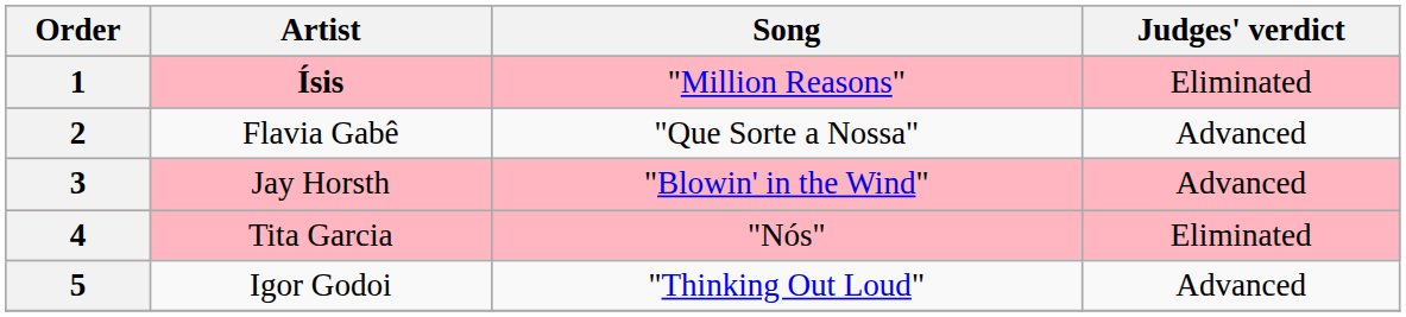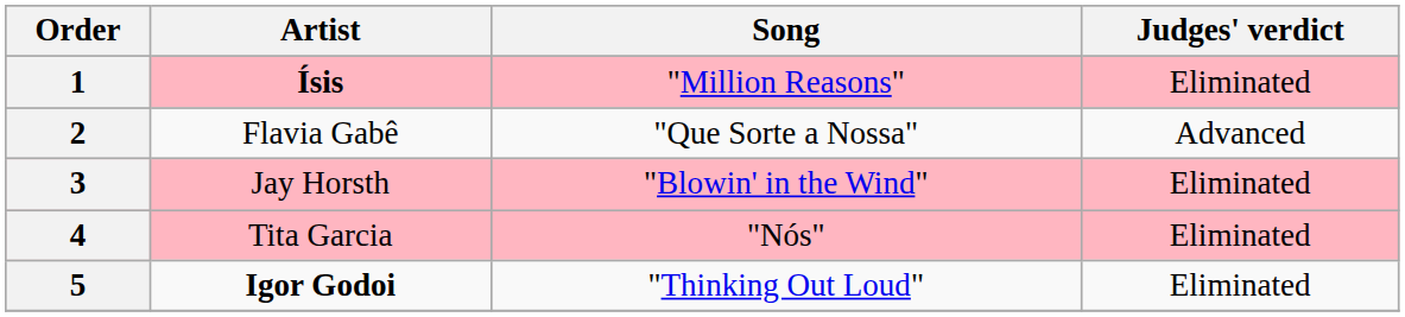3 | Judges' verdict: Advanced -> Eliminated
5 | Artist: normal -> bold
5 | Judges' verdict: Advanced -> Eliminated
